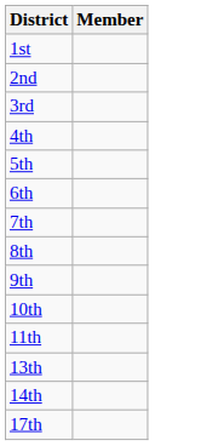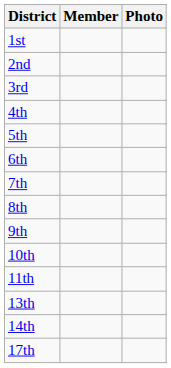+ column: Photo
